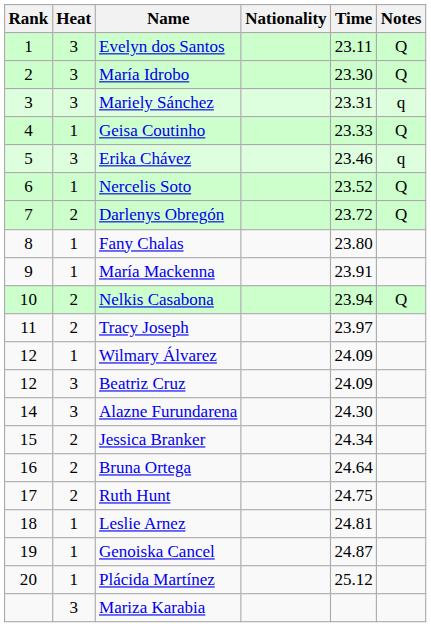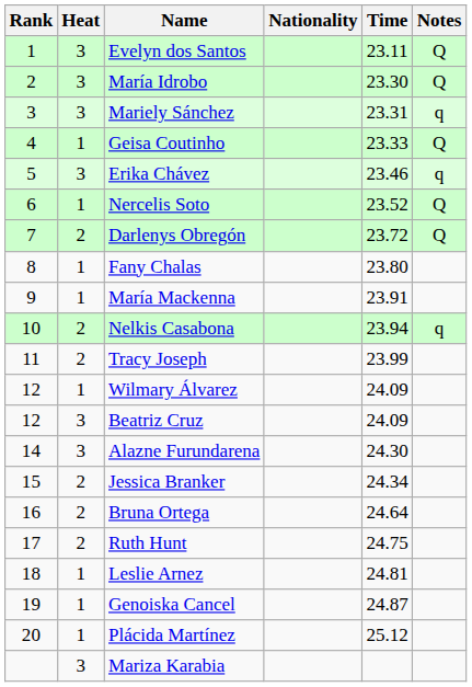Nelkis Casabona | Notes: Q -> q
Tracy Joseph | Time: 23.97 -> 23.99
